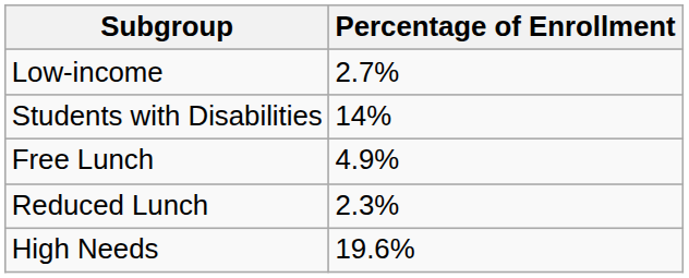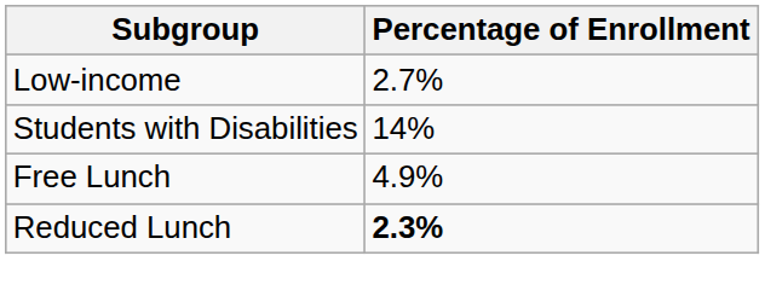Reduced Lunch | Percentage of Enrollment: normal -> bold
- row: High Needs | 19.6%
